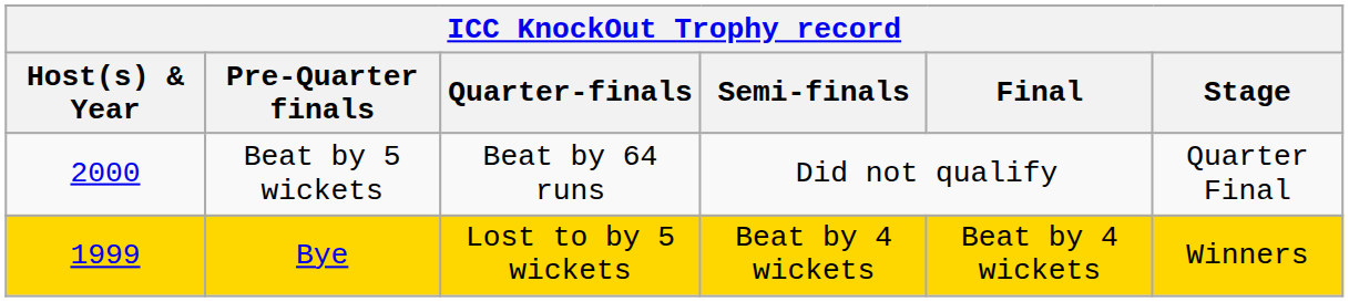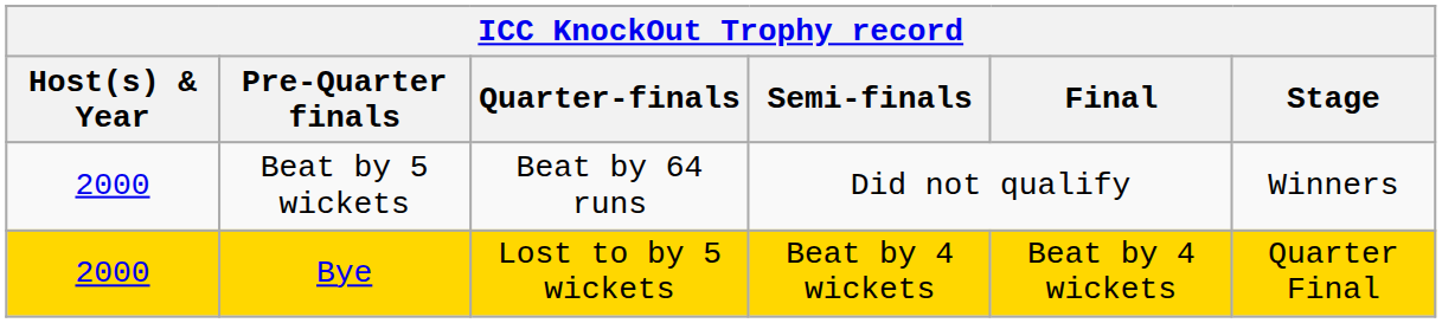Beat by 5 wickets | Stage: Quarter Final -> Winners
Bye | Host(s) & Year: 1999 -> 2000
Bye | Stage: Winners -> Quarter Final
